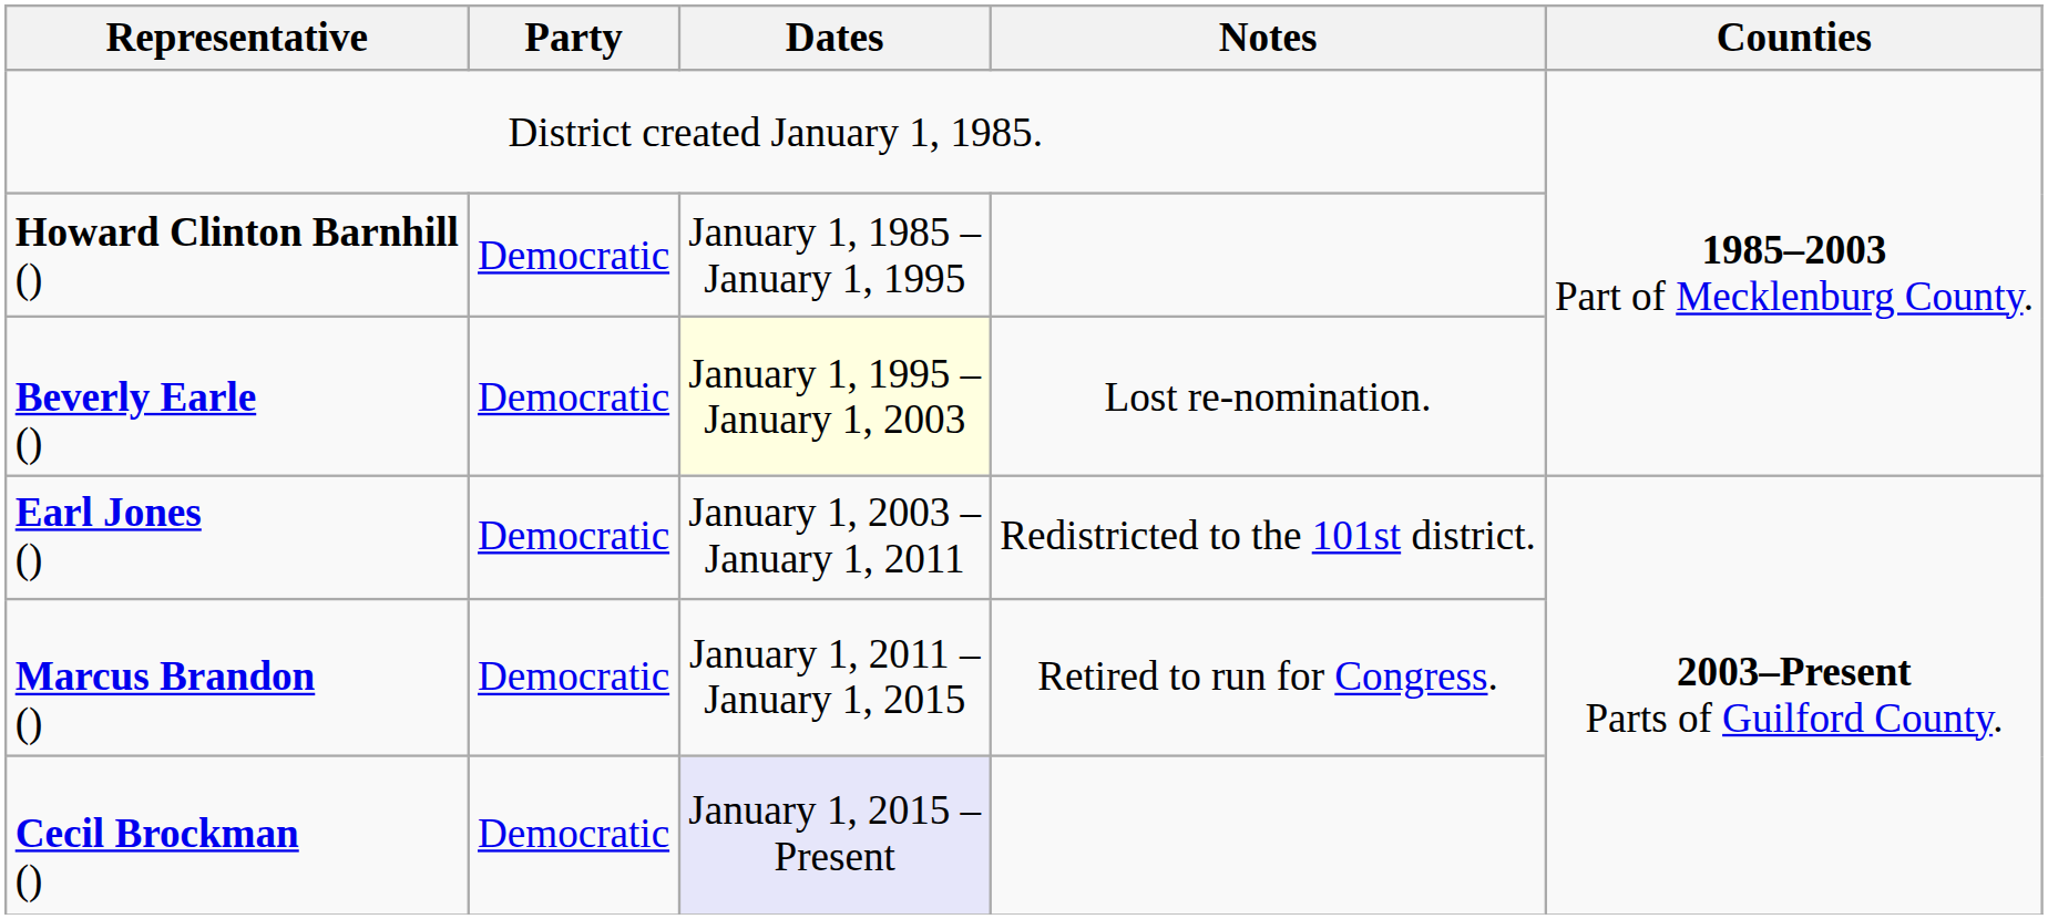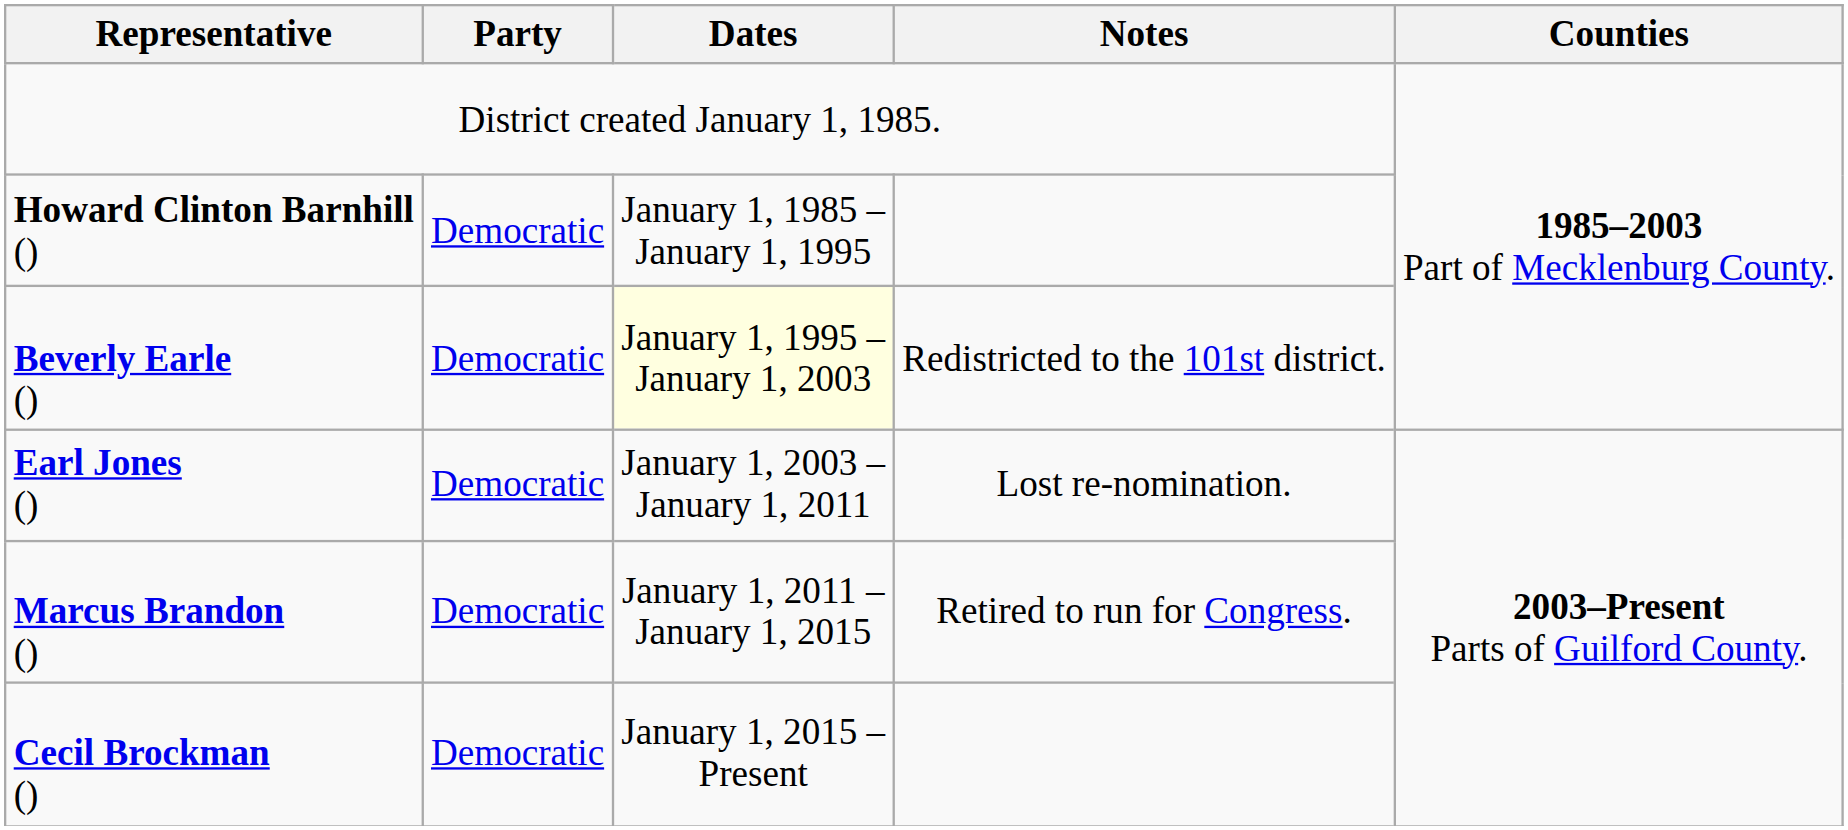Beverly Earle () | Notes: Lost re-nomination. -> Redistricted to the 101st district.
Earl Jones () | Notes: Redistricted to the 101st district. -> Lost re-nomination.
Cecil Brockman () | Dates: lavender background -> no background
